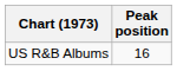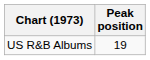US R&B Albums | Peak position: 16 -> 19
